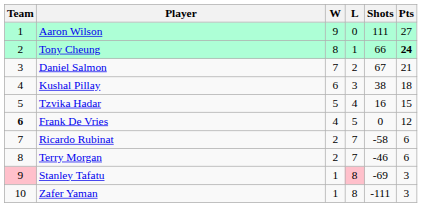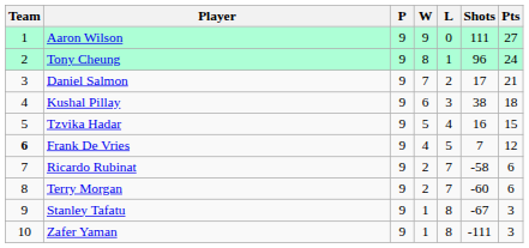+ column: P | 9 | 9 | 9 | 9 | 9 | 9 | 9 | 9 | 9 | 9
Tony Cheung | Shots: 66 -> 96
Tony Cheung | Pts: bold -> normal
Daniel Salmon | Shots: 67 -> 17
Frank De Vries | Shots: 0 -> 7
Terry Morgan | Shots: -46 -> -60
Stanley Tafatu | Team: pink background -> no background
Stanley Tafatu | L: pink background -> no background
Stanley Tafatu | Shots: -69 -> -67
